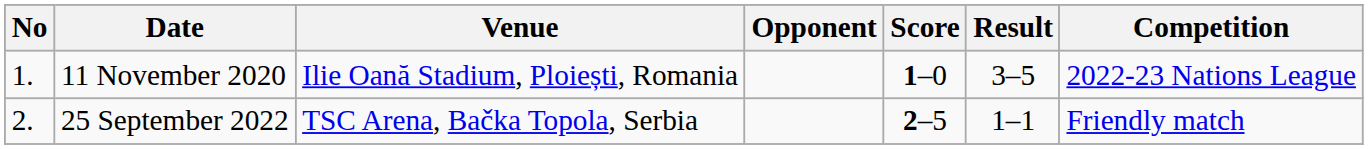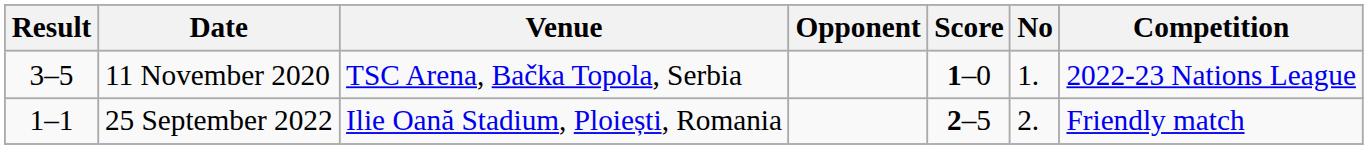columns swapped: No <-> Result
11 November 2020 | Venue: Ilie Oană Stadium, Ploiești, Romania -> TSC Arena, Bačka Topola, Serbia
25 September 2022 | Venue: TSC Arena, Bačka Topola, Serbia -> Ilie Oană Stadium, Ploiești, Romania
